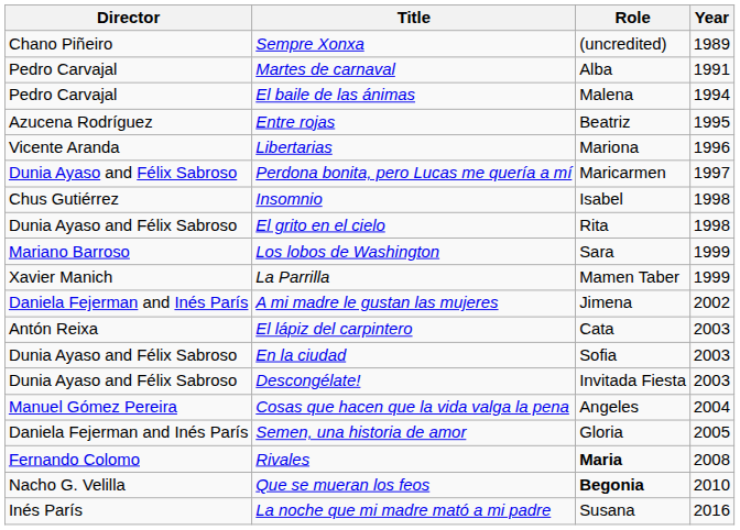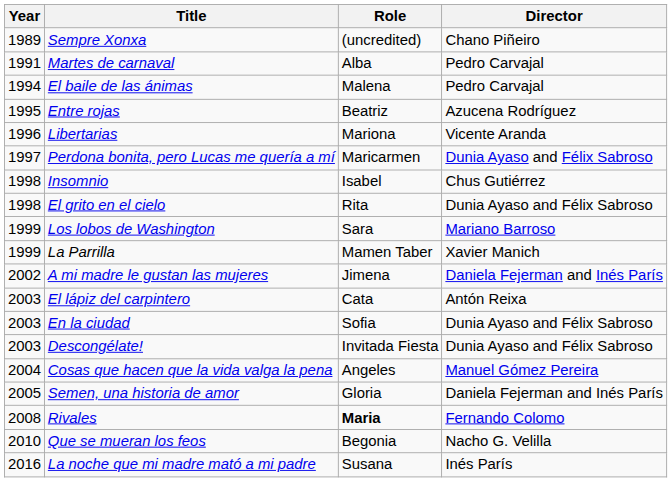columns swapped: Year <-> Director
Que se mueran los feos | Role: bold -> normal
